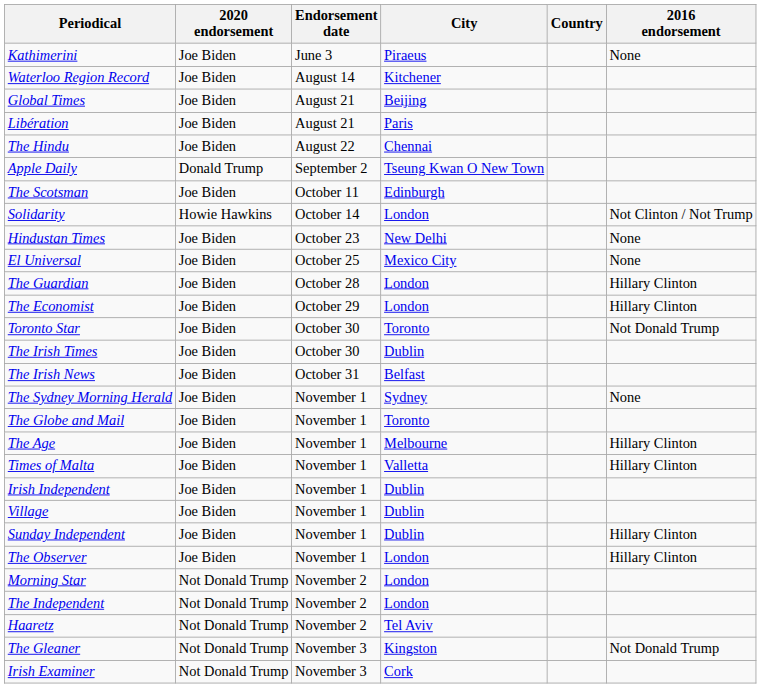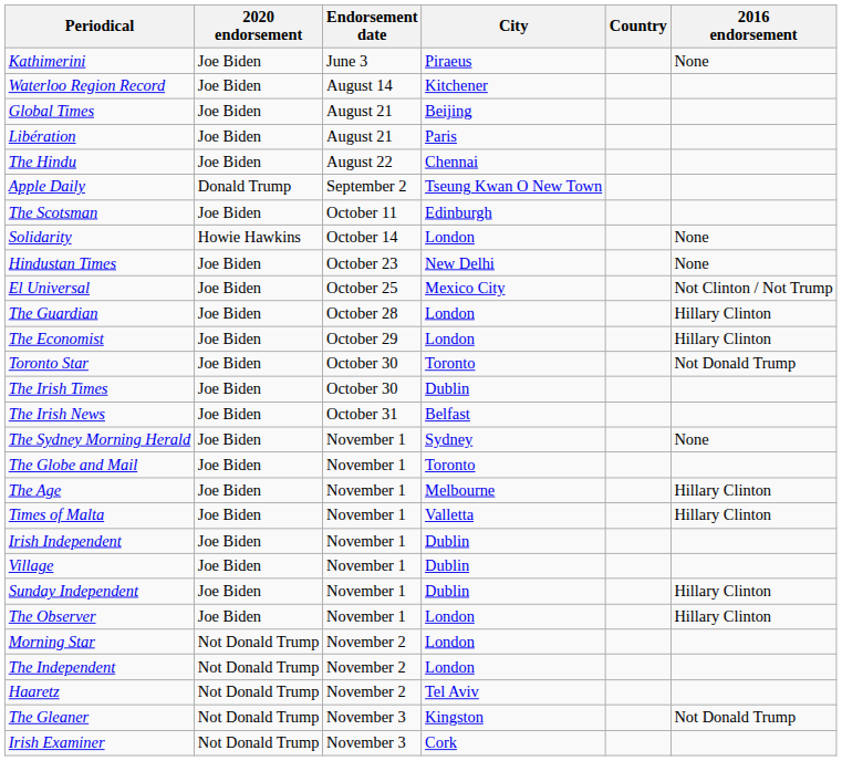Solidarity | 2016 endorsement: Not Clinton / Not Trump -> None
El Universal | 2016 endorsement: None -> Not Clinton / Not Trump
